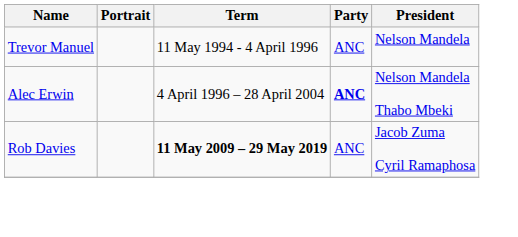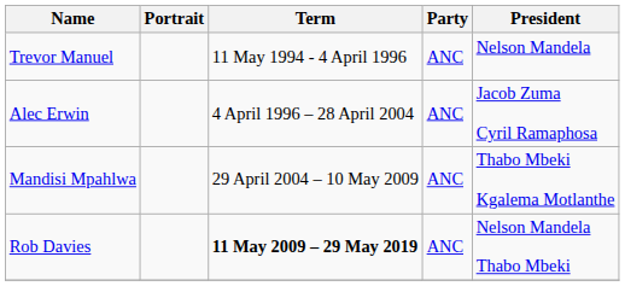Alec Erwin | Party: bold -> normal
Alec Erwin | President: Nelson Mandela Thabo Mbeki -> Jacob Zuma Cyril Ramaphosa
+ row: Mandisi Mpahlwa | 29 April 2004 – 10 May 2009 | ANC | Thabo Mbeki Kgalema Motlanthe
Rob Davies | President: Jacob Zuma Cyril Ramaphosa -> Nelson Mandela Thabo Mbeki
